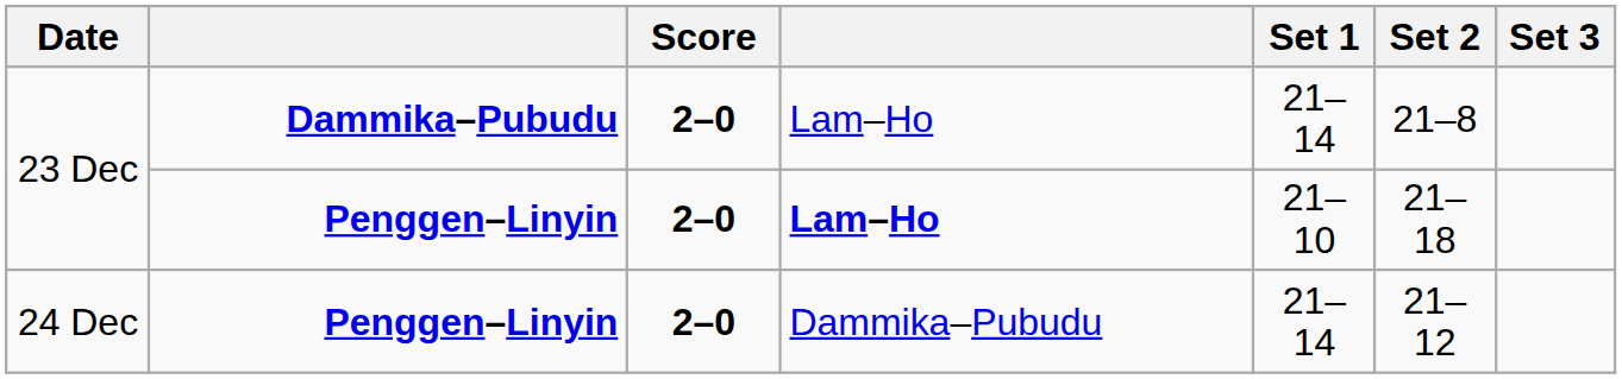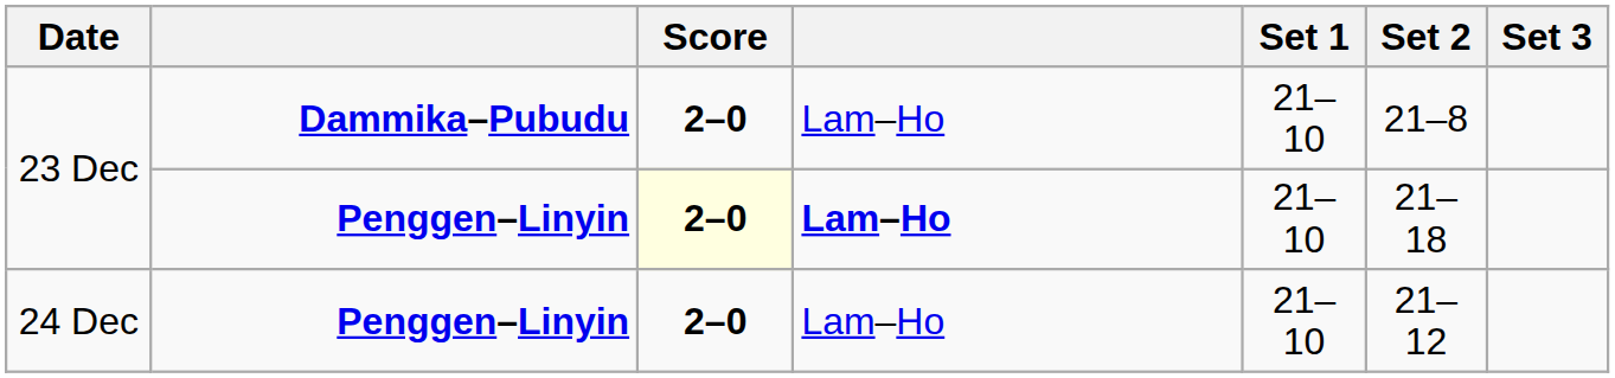23 Dec / Dammika–Pubudu | Set 1: 21–14 -> 21–10
23 Dec / Penggen–Linyin | Score: no background -> lightyellow background
24 Dec | column 4: Dammika–Pubudu -> Lam–Ho
24 Dec | Set 1: 21–14 -> 21–10
